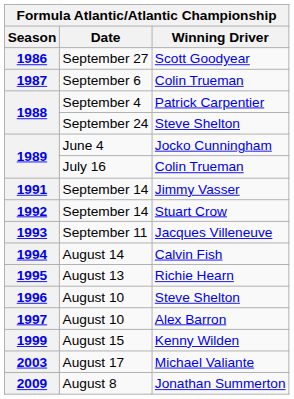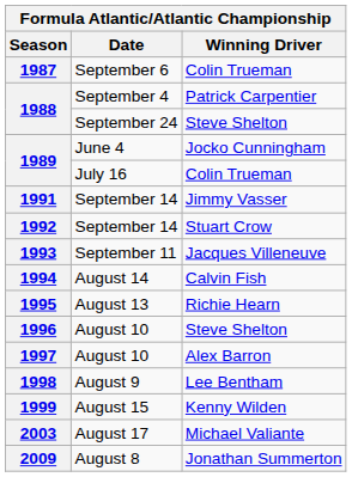- row: 1986 | September 27 | Scott Goodyear
+ row: 1998 | August 9 | Lee Bentham
